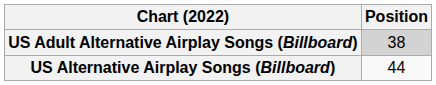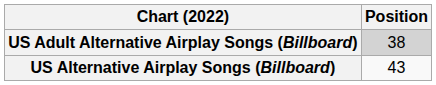US Alternative Airplay Songs (Billboard) | Position: 44 -> 43
